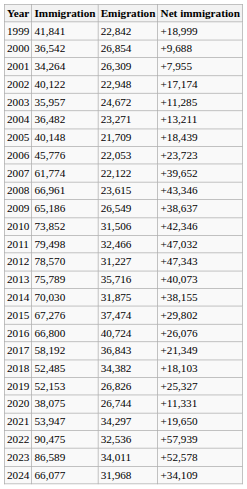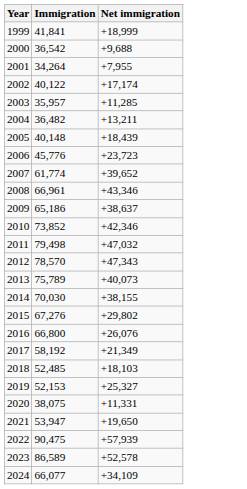- column: Emigration | 22,842 | 26,854 | 26,309 | 22,948 | 24,672 | 23,271 | 21,709 | 22,053 | 22,122 | 23,615 | 26,549 | 31,506 | 32,466 | 31,227 | 35,716 | 31,875 | 37,474 | 40,724 | 36,843 | 34,382 | 26,826 | 26,744 | 34,297 | 32,536 | 34,011 | 31,968
